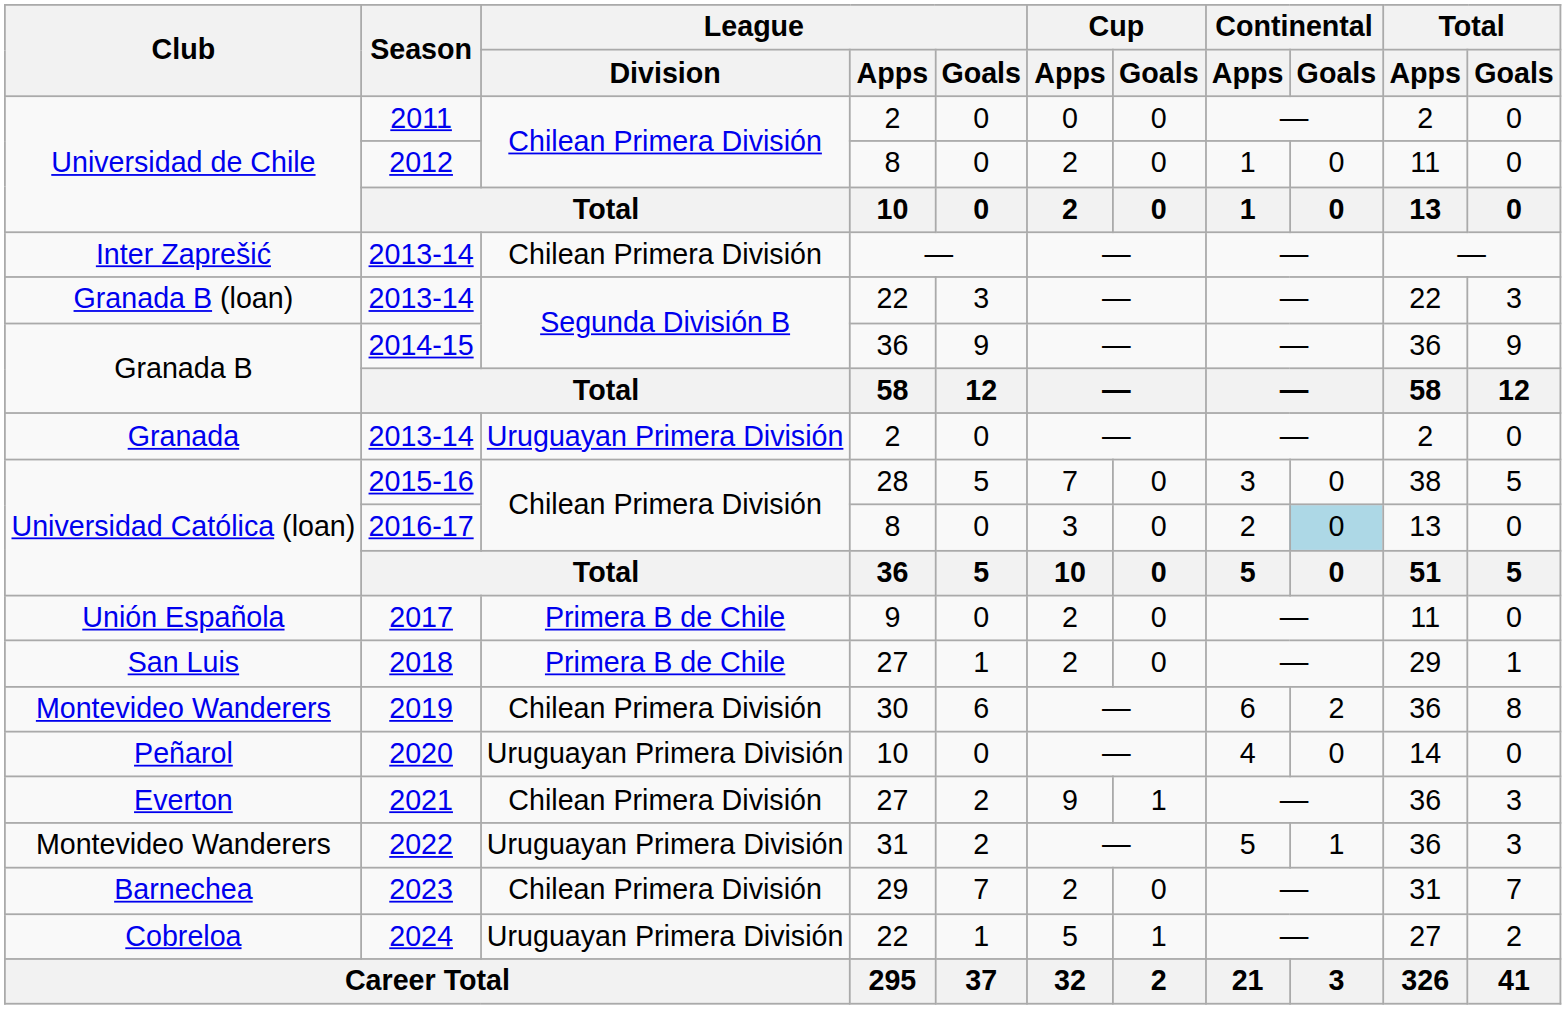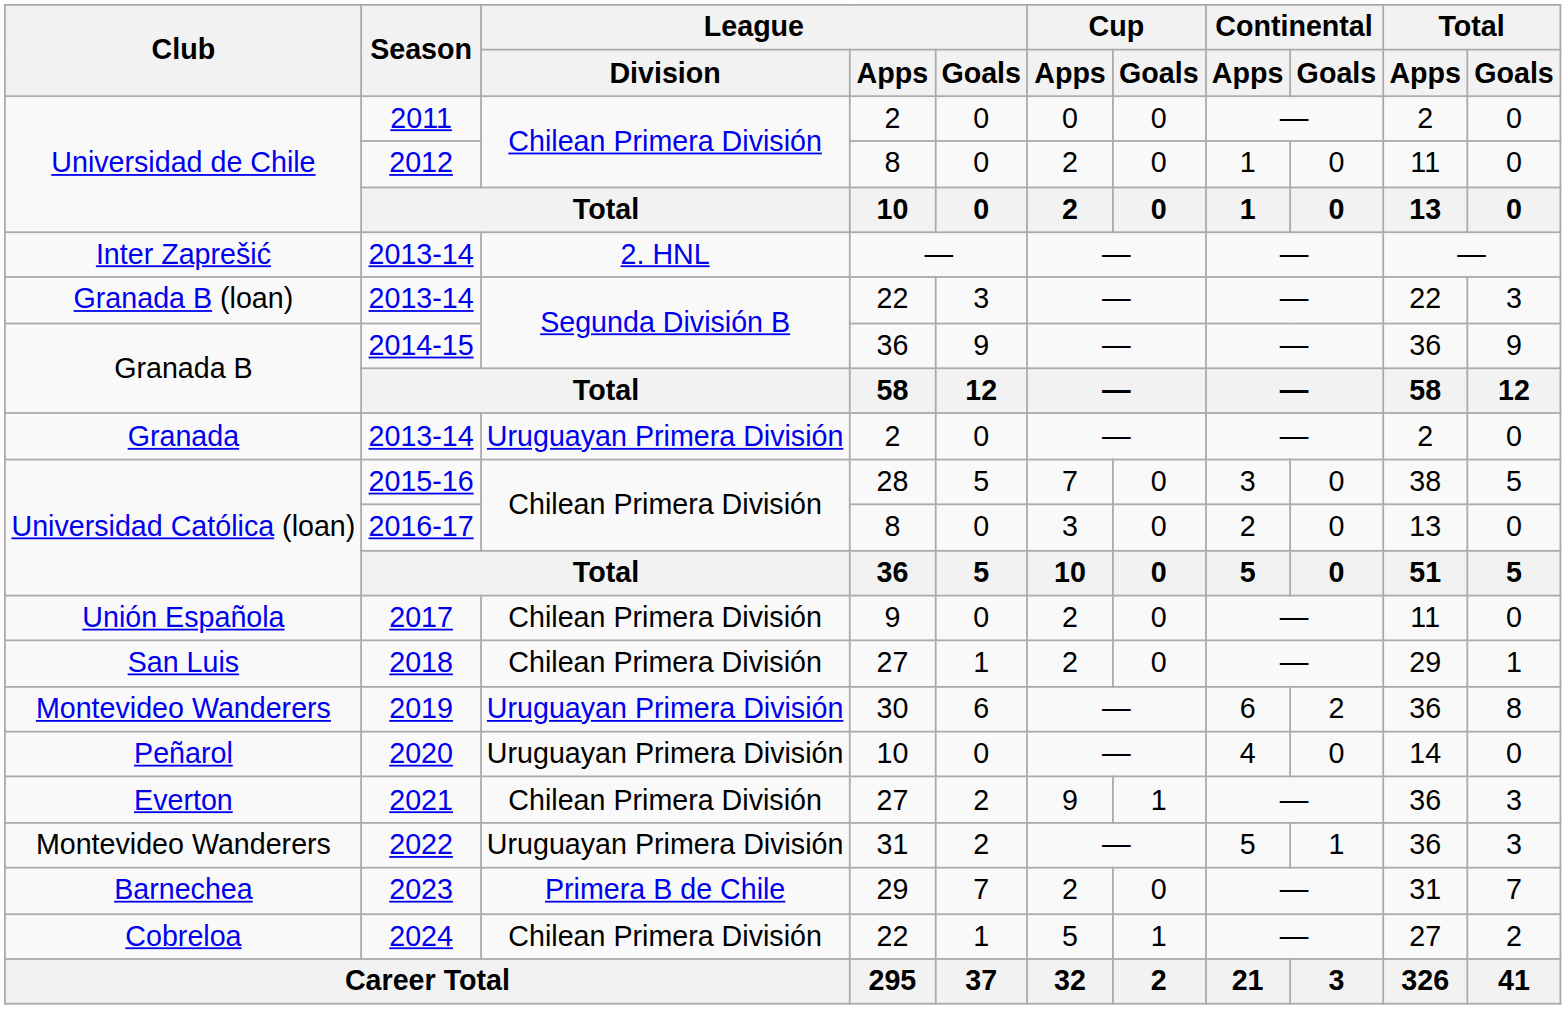Inter Zaprešić / 2013-14 | League / Division: Chilean Primera División -> 2. HNL
2016-17 | Continental / Goals: lightblue background -> no background
2017 | League / Division: Primera B de Chile -> Chilean Primera División
2018 | League / Division: Primera B de Chile -> Chilean Primera División
2019 | League / Division: Chilean Primera División -> Uruguayan Primera División
2023 | League / Division: Chilean Primera División -> Primera B de Chile
2024 | League / Division: Uruguayan Primera División -> Chilean Primera División
